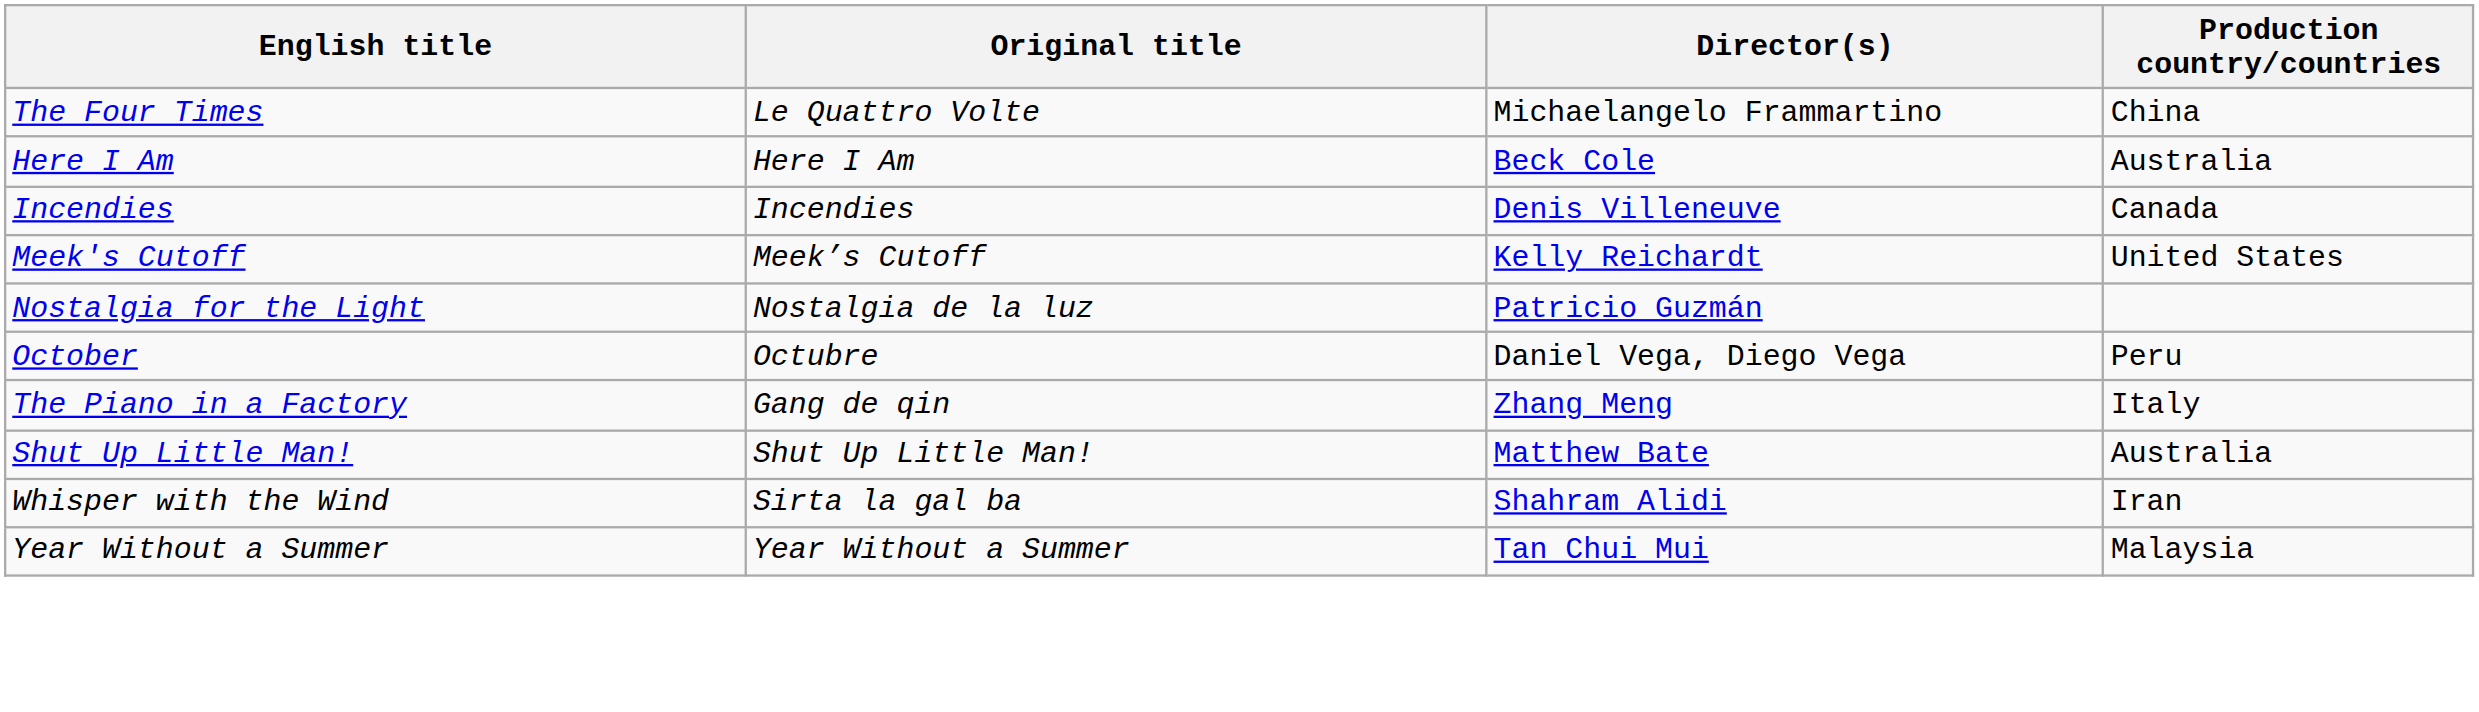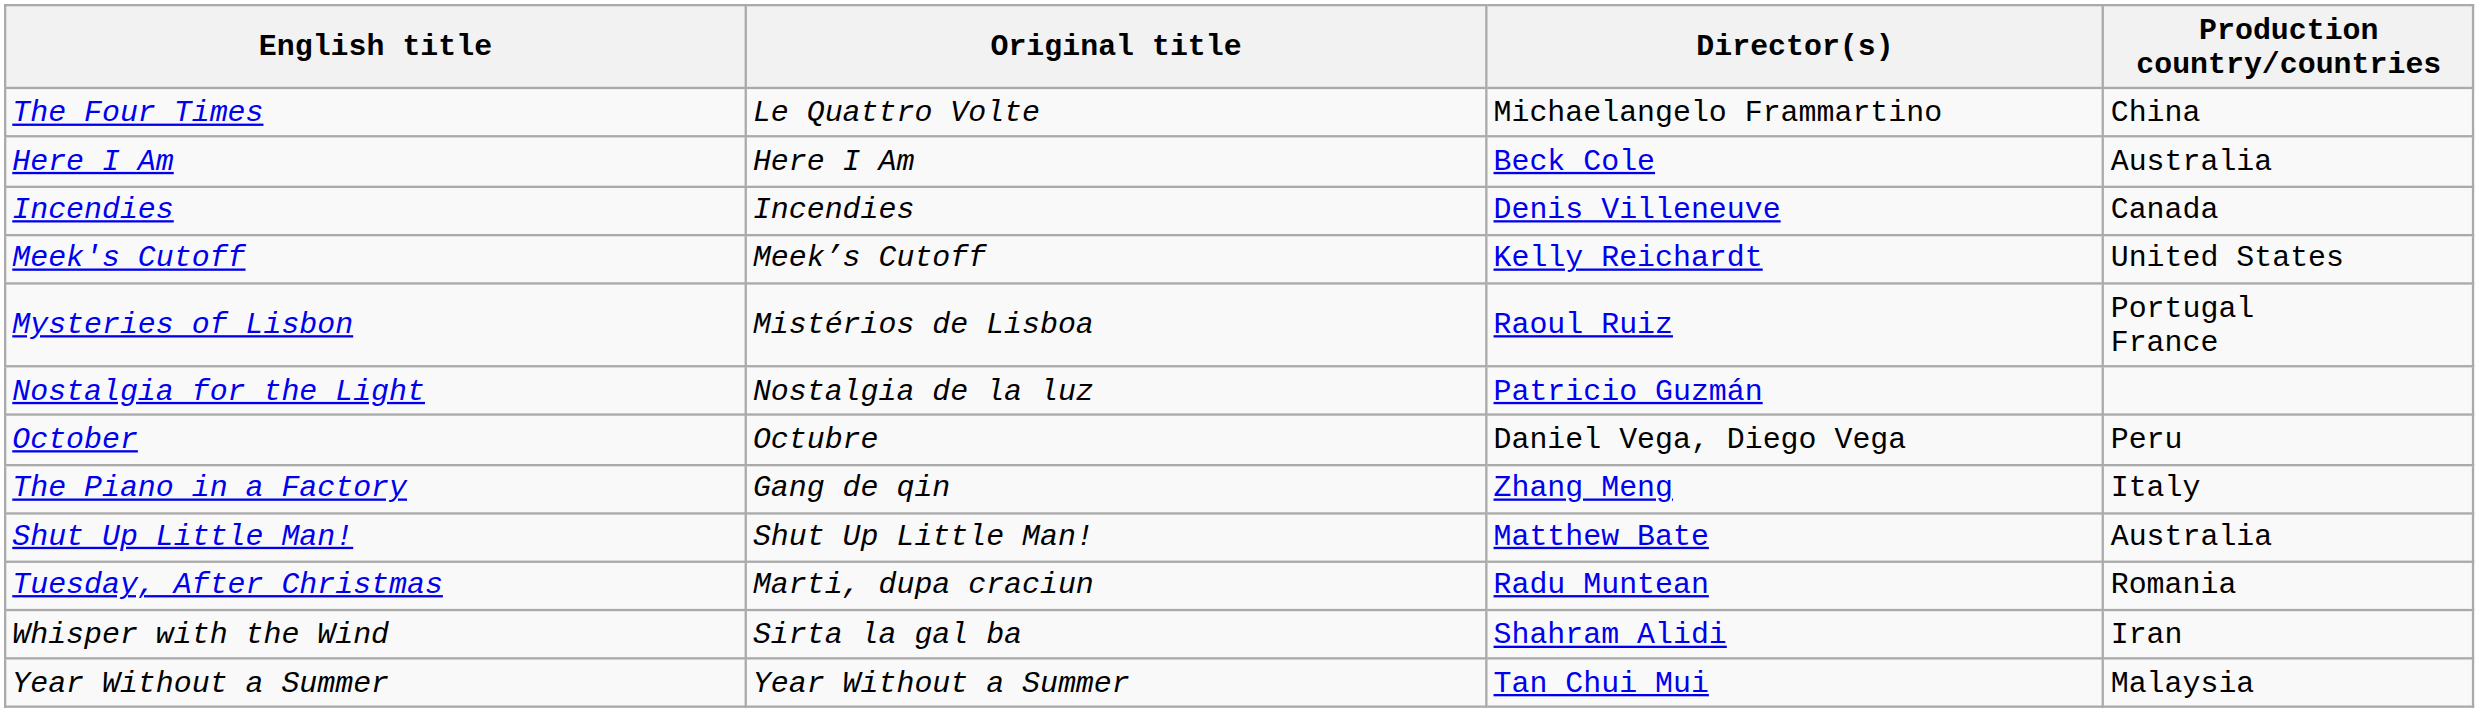+ row: Mysteries of Lisbon | Mistérios de Lisboa | Raoul Ruiz | Portugal France
+ row: Tuesday, After Christmas | Marti, dupa craciun | Radu Muntean | Romania
